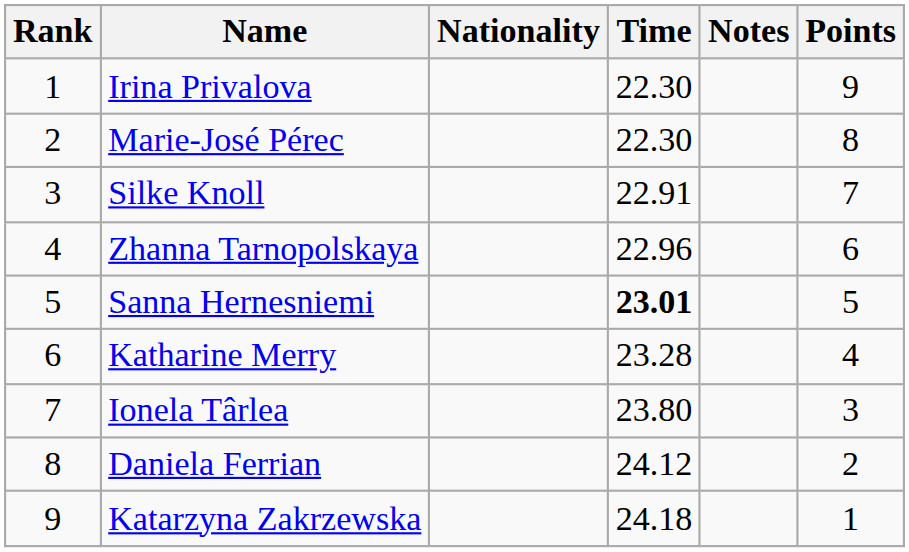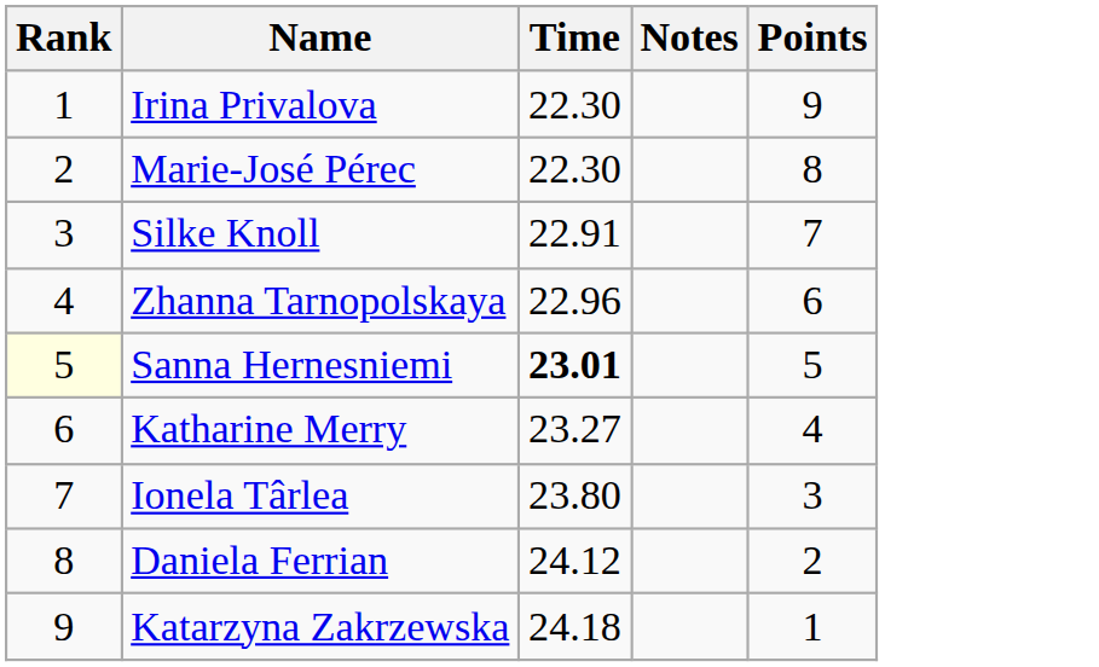- column: Nationality
Sanna Hernesniemi | Rank: no background -> lightyellow background
Katharine Merry | Time: 23.28 -> 23.27
